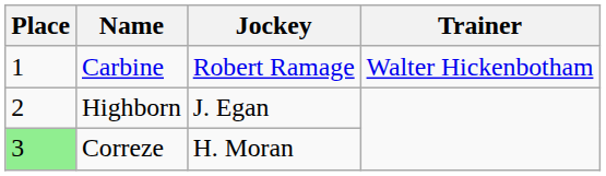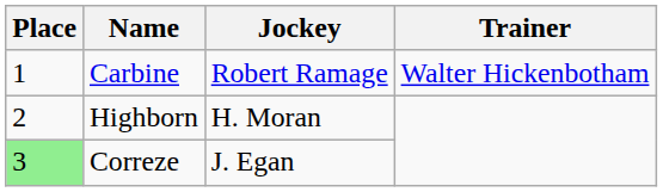Highborn | Jockey: J. Egan -> H. Moran
Correze | Jockey: H. Moran -> J. Egan
